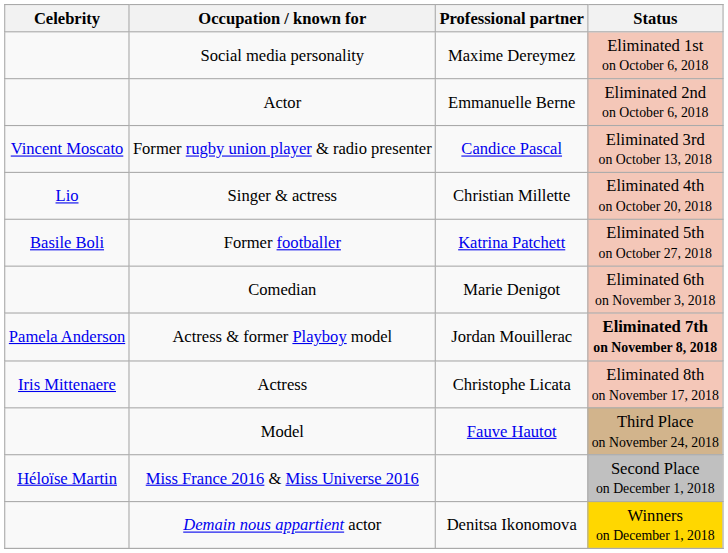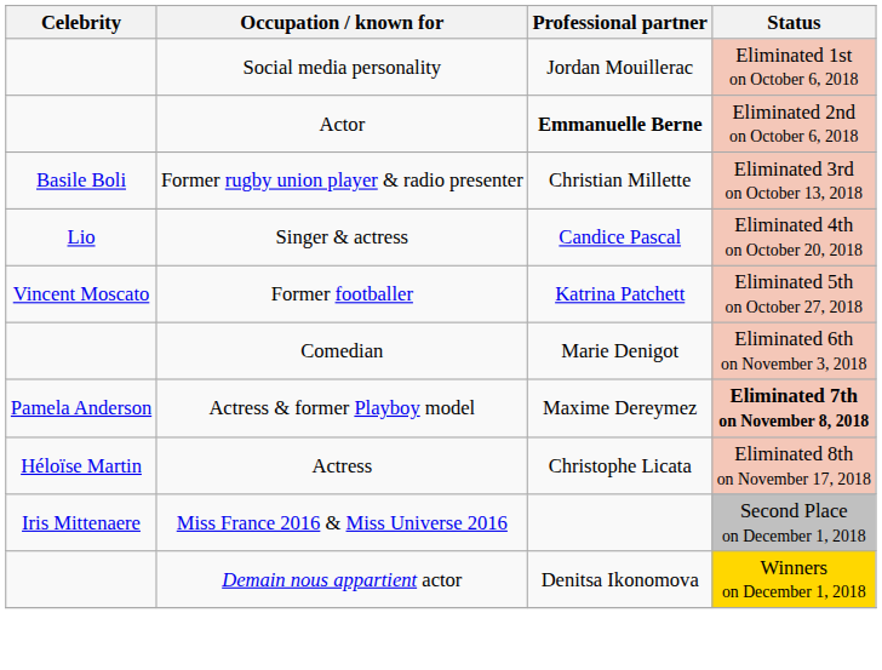Social media personality | Professional partner: Maxime Dereymez -> Jordan Mouillerac
Actor | Professional partner: normal -> bold
Former rugby union player & radio presenter | Celebrity: Vincent Moscato -> Basile Boli
Former rugby union player & radio presenter | Professional partner: Candice Pascal -> Christian Millette
Singer & actress | Professional partner: Christian Millette -> Candice Pascal
Former footballer | Celebrity: Basile Boli -> Vincent Moscato
Actress & former Playboy model | Professional partner: Jordan Mouillerac -> Maxime Dereymez
Actress | Celebrity: Iris Mittenaere -> Héloïse Martin
- row: Model | Fauve Hautot | Third Place on November 24, 2018
Miss France 2016 & Miss Universe 2016 | Celebrity: Héloïse Martin -> Iris Mittenaere
